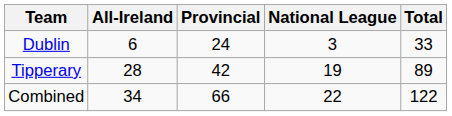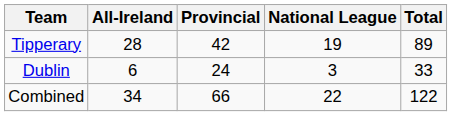rows swapped: Dublin <-> Tipperary
